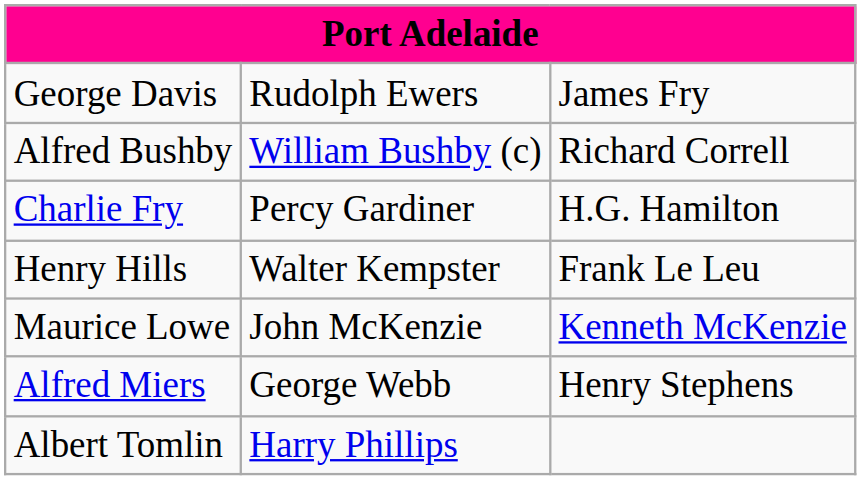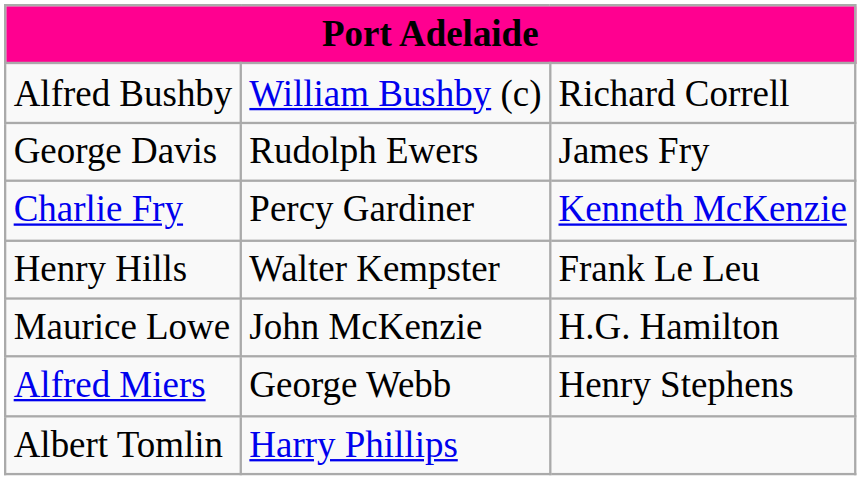rows swapped: Alfred Bushby <-> George Davis
Charlie Fry | column 3: H.G. Hamilton -> Kenneth McKenzie
Maurice Lowe | column 3: Kenneth McKenzie -> H.G. Hamilton
